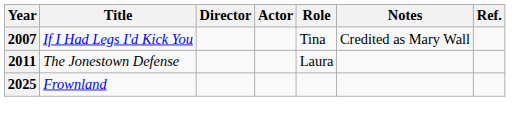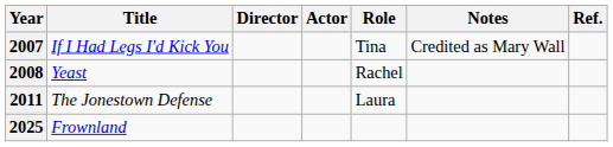+ row: 2008 | Yeast | Rachel
